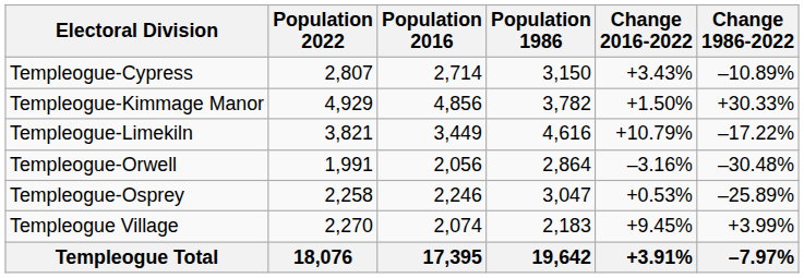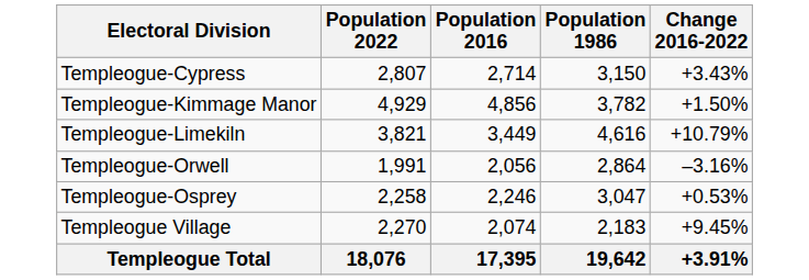- column: Change 1986-2022 | –10.89% | +30.33% | –17.22% | –30.48% | –25.89% | +3.99% | –7.97%
